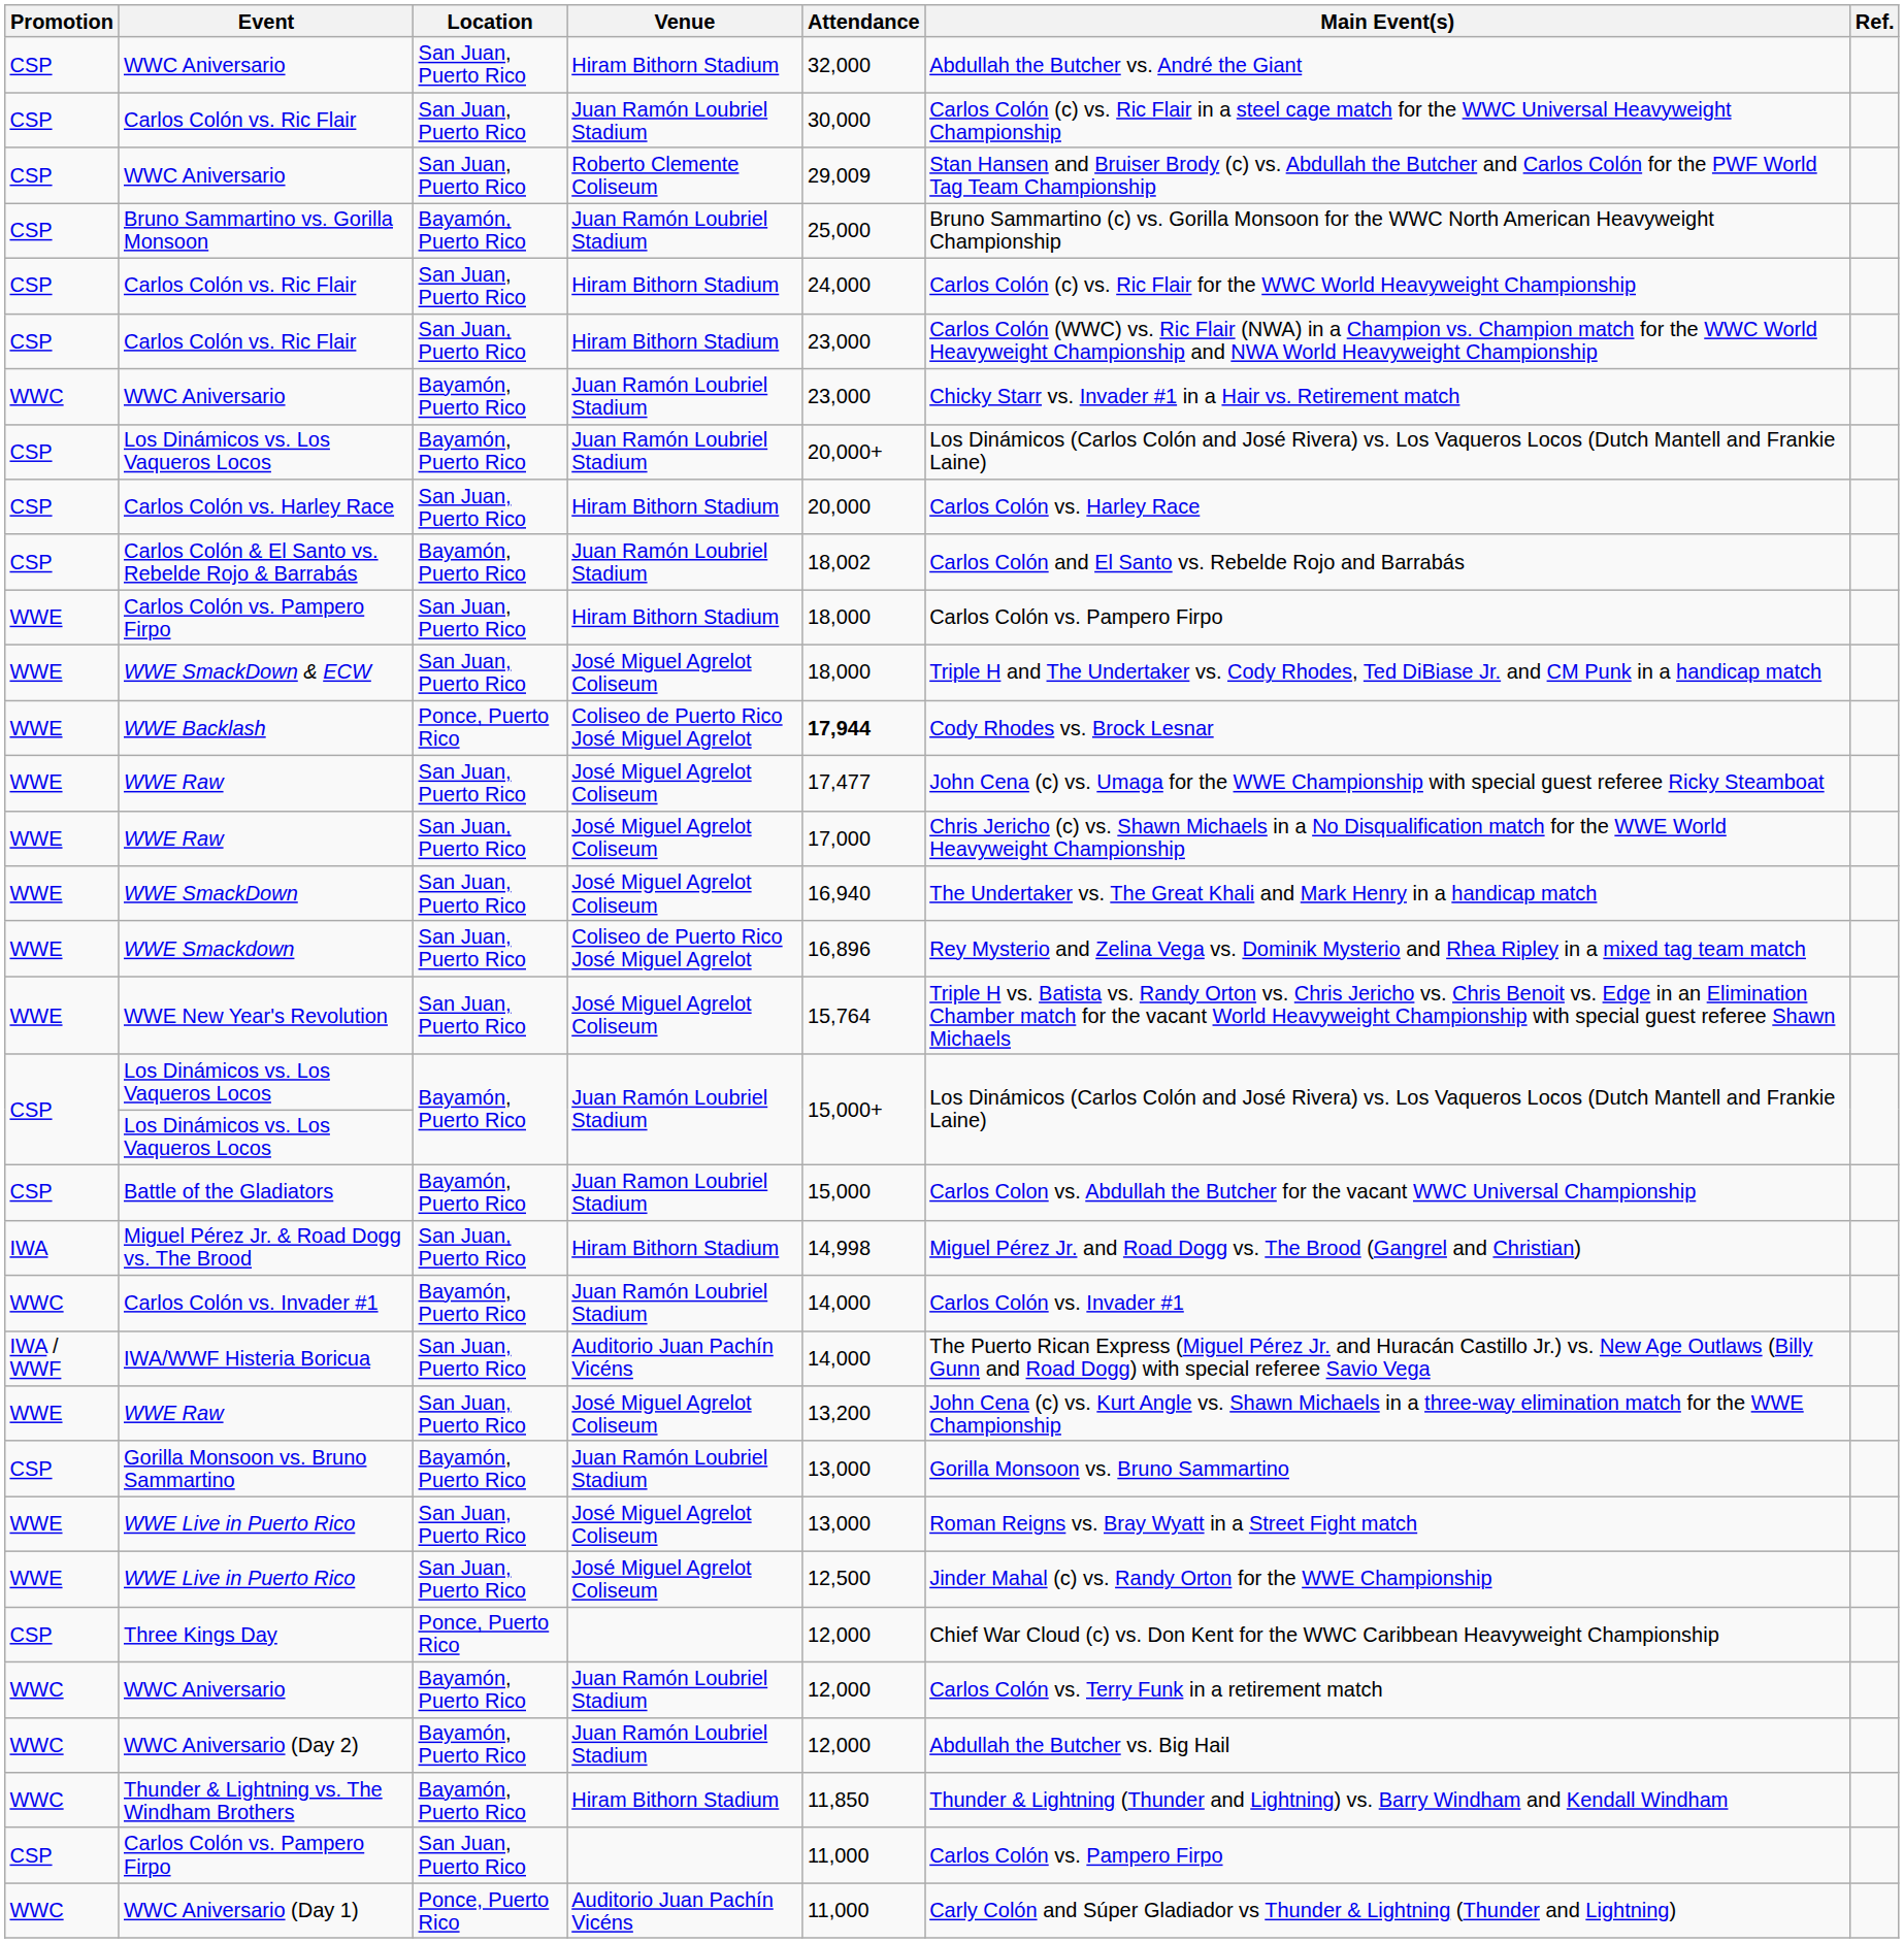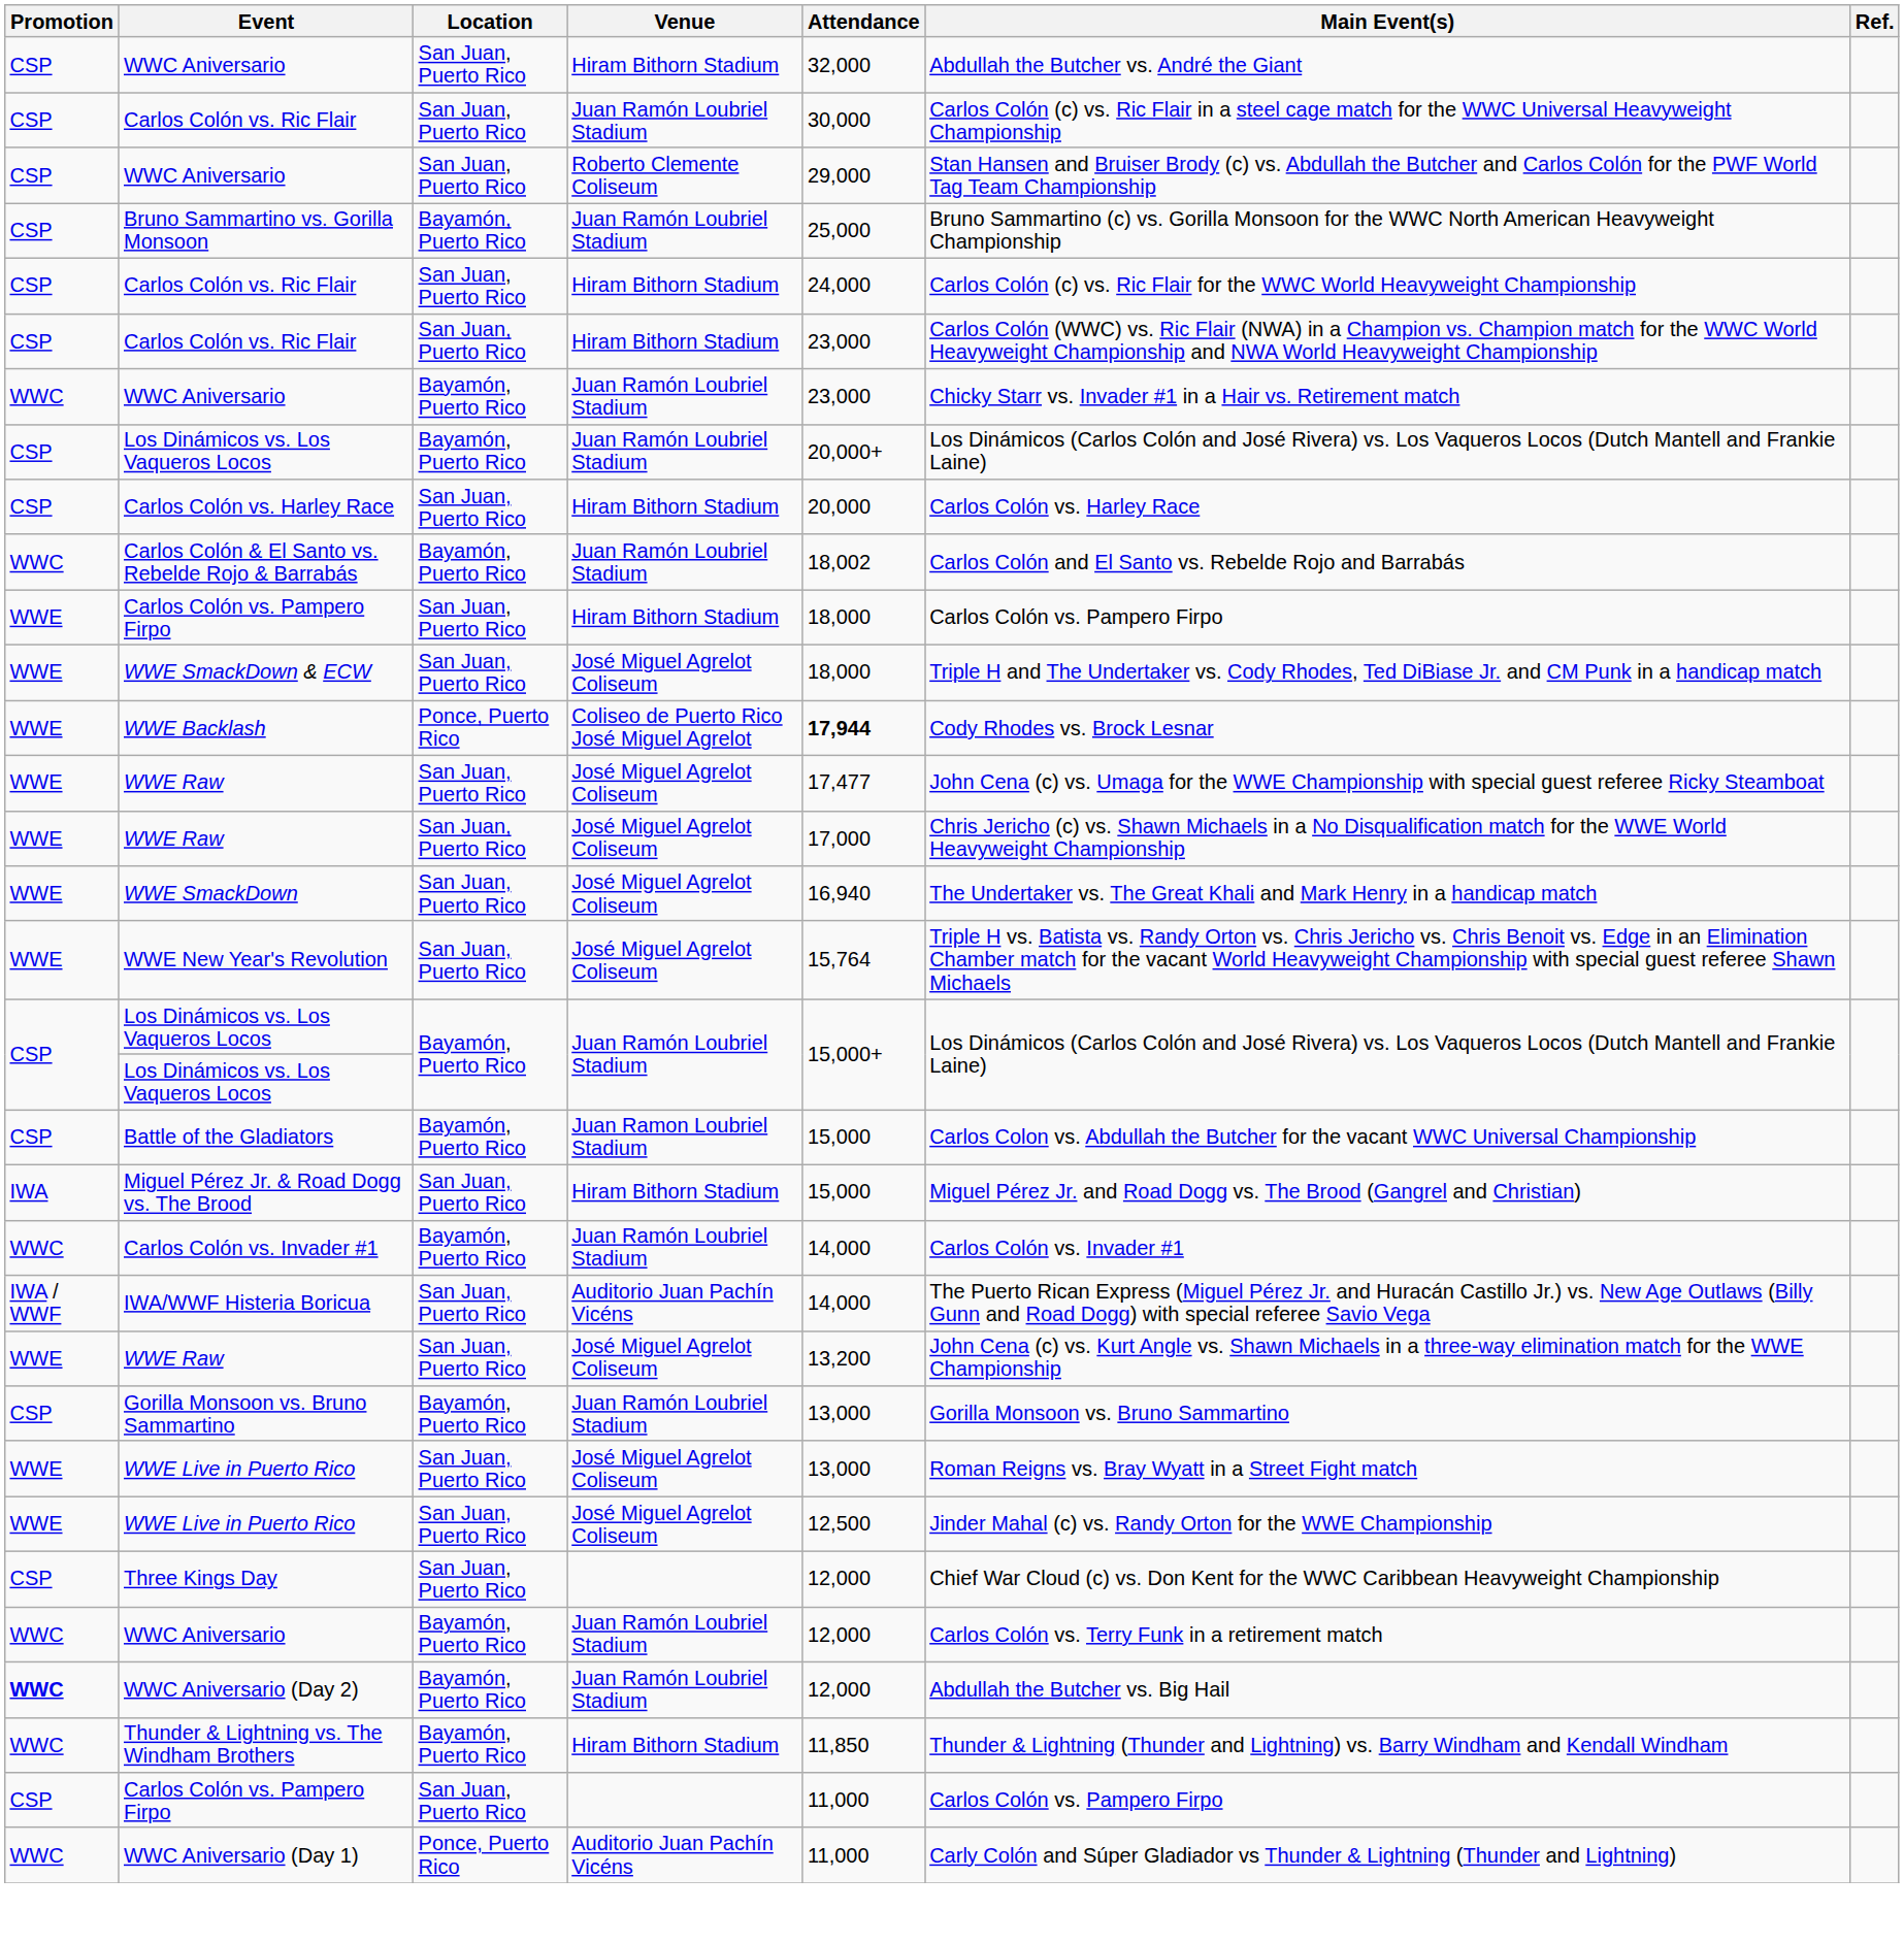WWC Aniversario / Roberto Clemente Coliseum | Attendance: 29,009 -> 29,000
Carlos Colón & El Santo vs. Rebelde Rojo & Barrabás | Promotion: CSP -> WWC
- row: WWE | WWE Smackdown | San Juan, Puerto Rico | Coliseo de Puerto Rico José Miguel Agrelot | 16,896 | Rey Mysterio and Zelina Vega vs. Dominik Mysterio and Rhea Ripley in a mixed tag team match
Miguel Pérez Jr. & Road Dogg vs. The Brood | Attendance: 14,998 -> 15,000
Three Kings Day | Location: Ponce, Puerto Rico -> San Juan, Puerto Rico
WWC Aniversario (Day 2) | Promotion: normal -> bold
